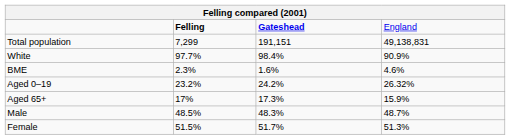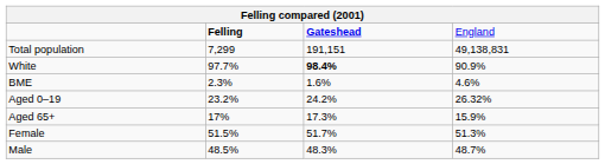White | column 3: normal -> bold
rows swapped: Male <-> Female
